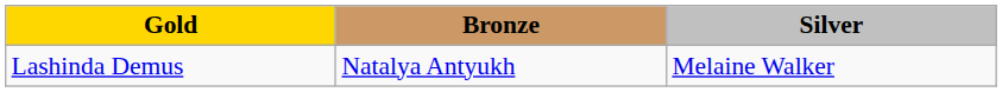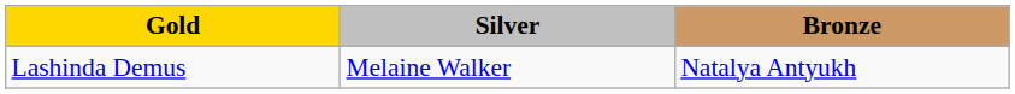columns swapped: Silver <-> Bronze
